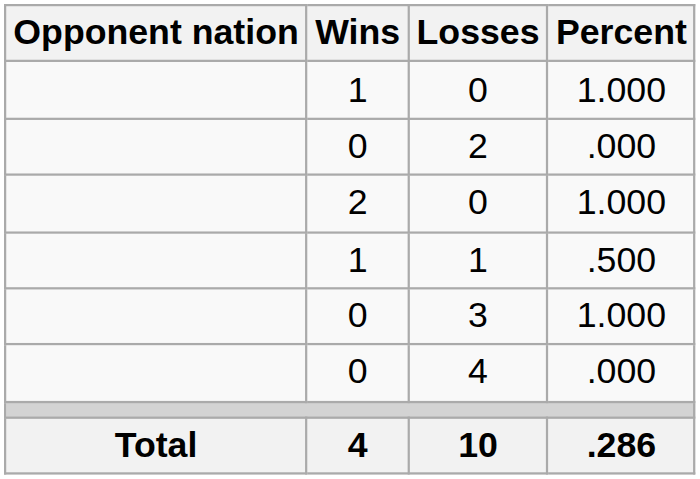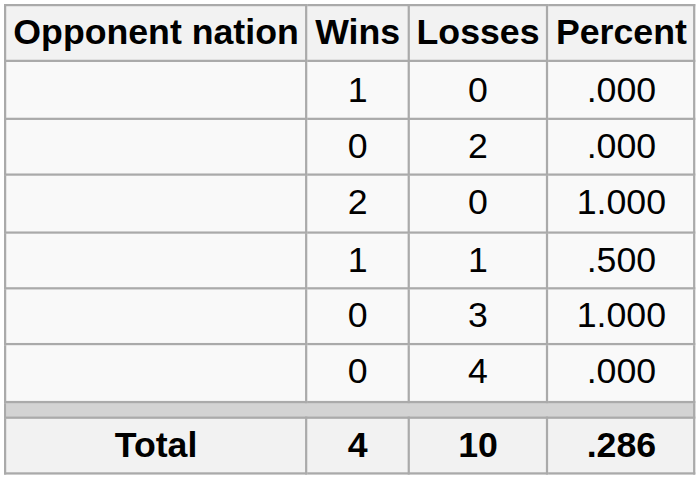1 / 0 | Percent: 1.000 -> .000
